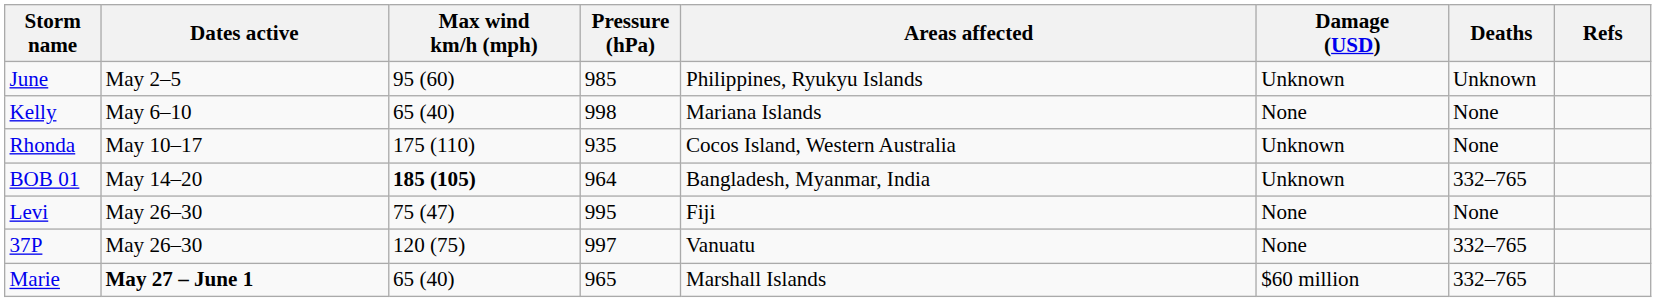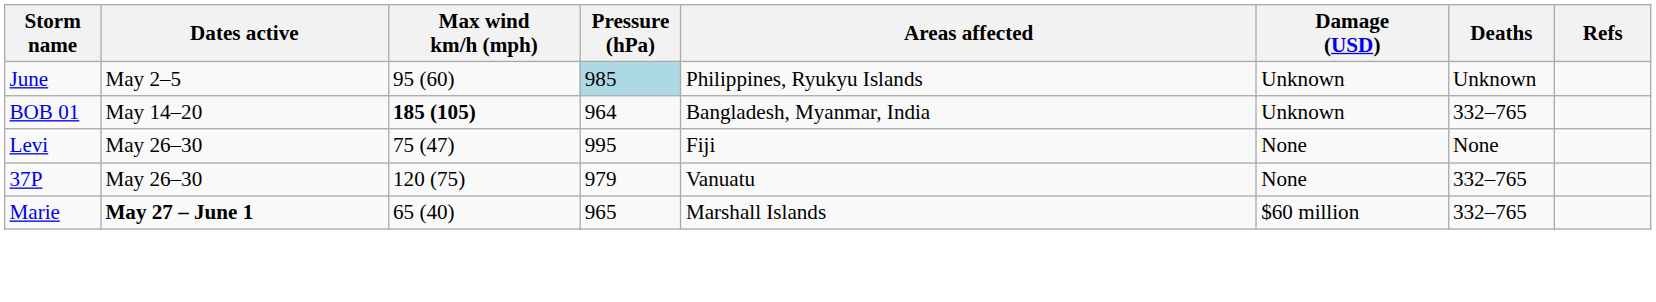June | Pressure (hPa): no background -> lightblue background
- row: Kelly | May 6–10 | 65 (40) | 998 | Mariana Islands | None | None
- row: Rhonda | May 10–17 | 175 (110) | 935 | Cocos Island, Western Australia | Unknown | None
37P | Pressure (hPa): 997 -> 979
